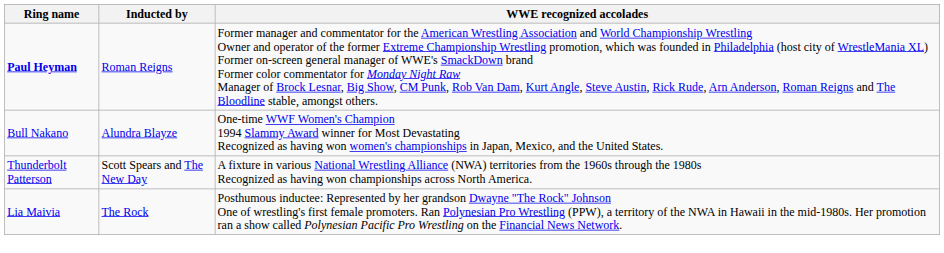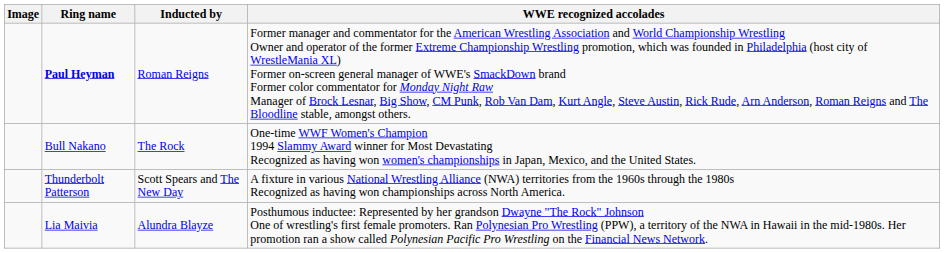+ column: Image
Bull Nakano | Inducted by: Alundra Blayze -> The Rock
Lia Maivia | Inducted by: The Rock -> Alundra Blayze
